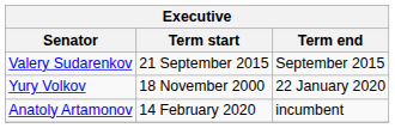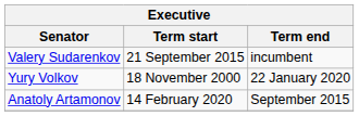Valery Sudarenkov | Term end: September 2015 -> incumbent
Anatoly Artamonov | Term end: incumbent -> September 2015
